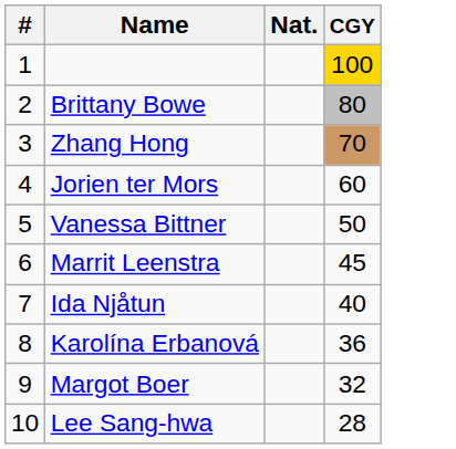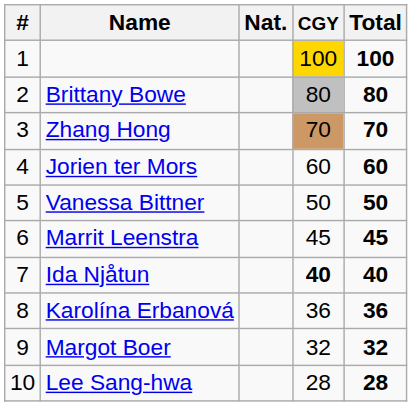+ column: Total | 100 | 80 | 70 | 60 | 50 | 45 | 40 | 36 | 32 | 28
Ida Njåtun | CGY: normal -> bold
